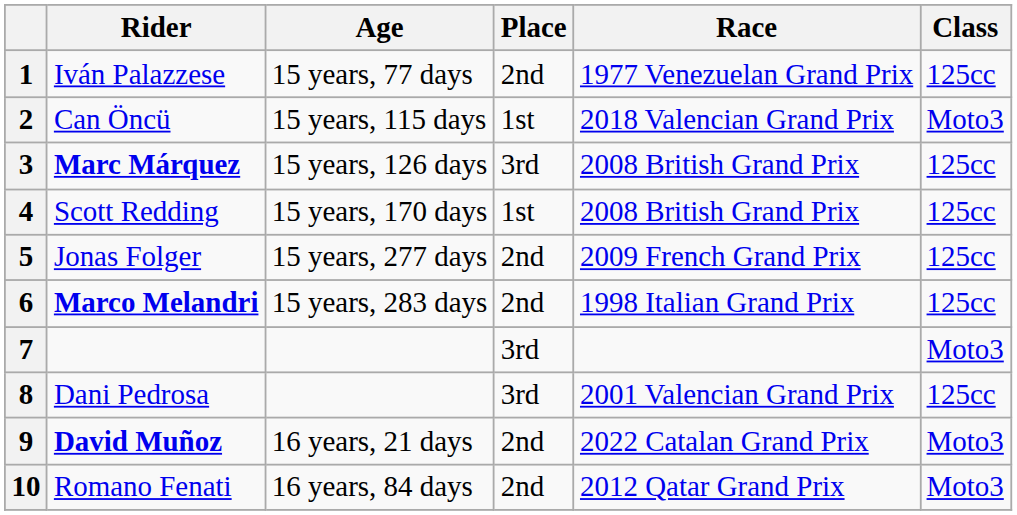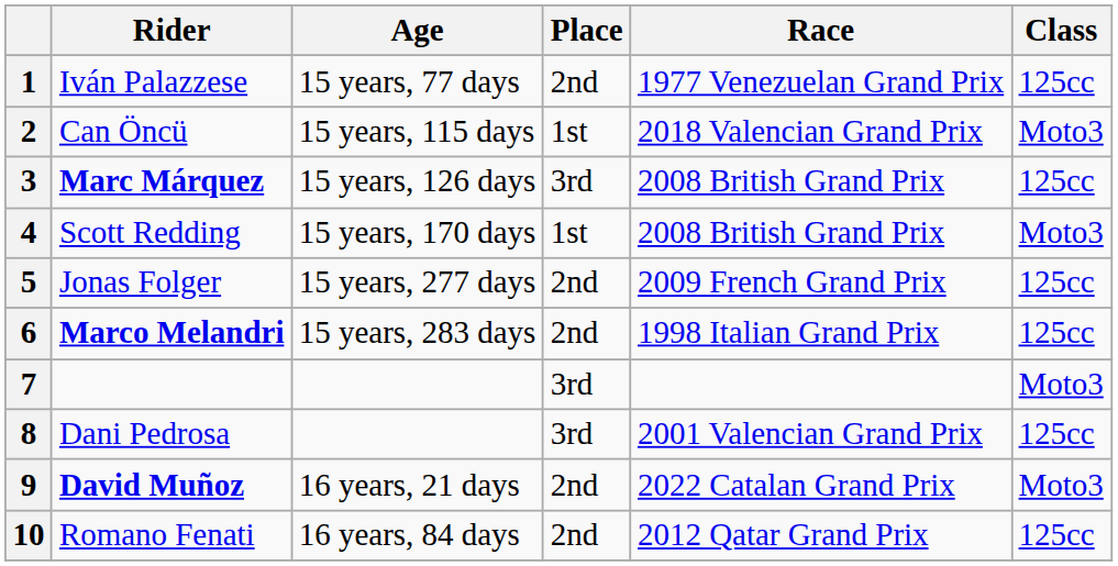4 | Class: 125cc -> Moto3
10 | Class: Moto3 -> 125cc
